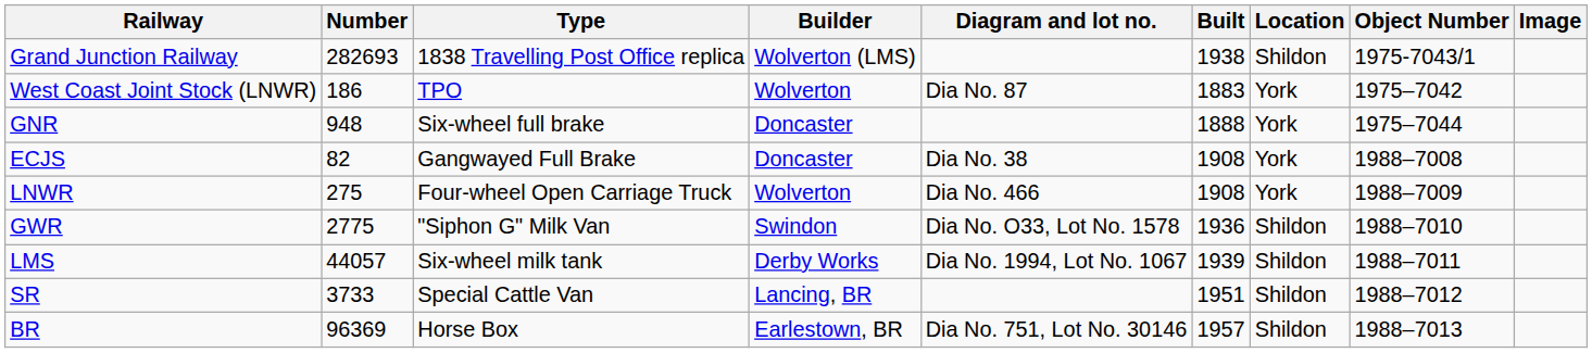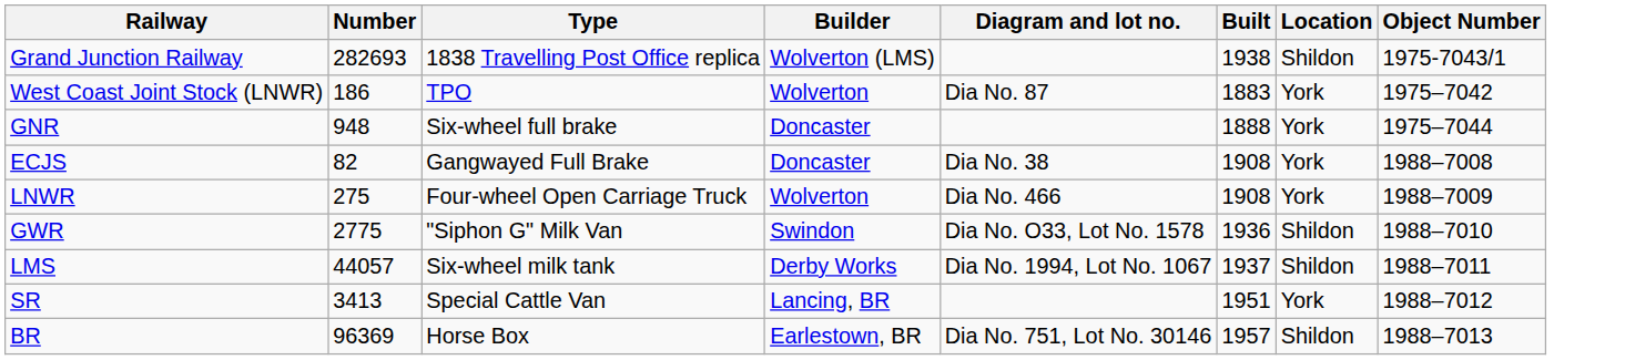- column: Image
LMS | Built: 1939 -> 1937
SR | Number: 3733 -> 3413
SR | Location: Shildon -> York
